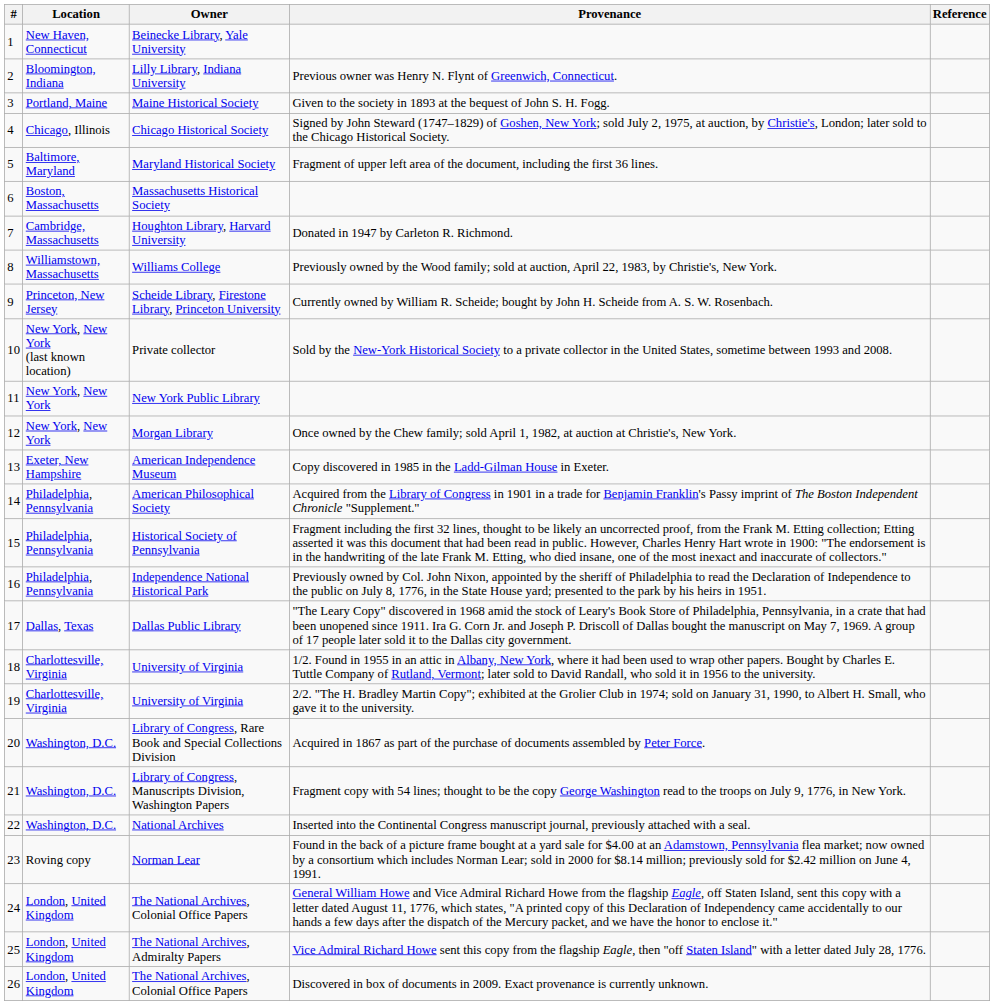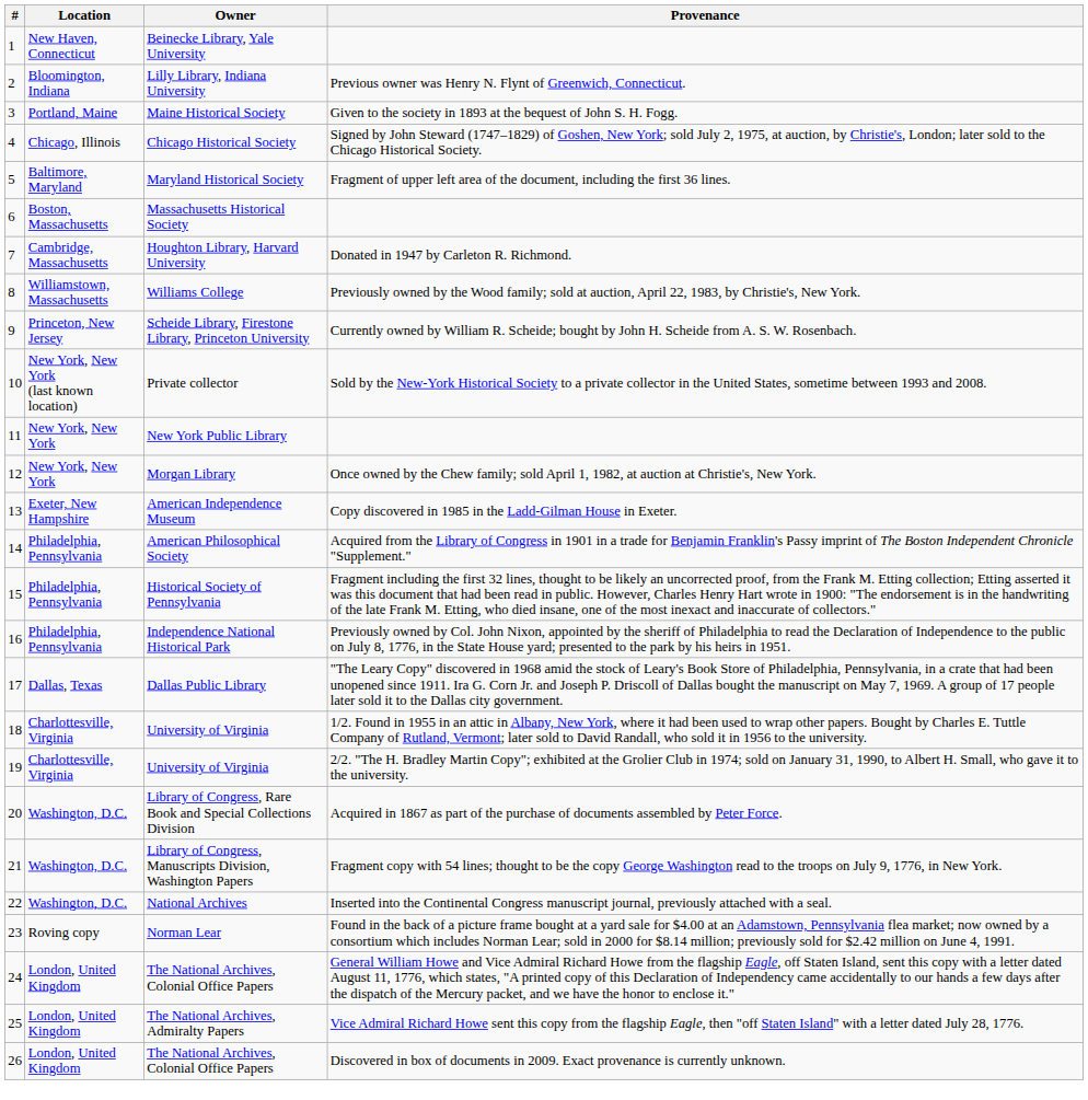- column: Reference
